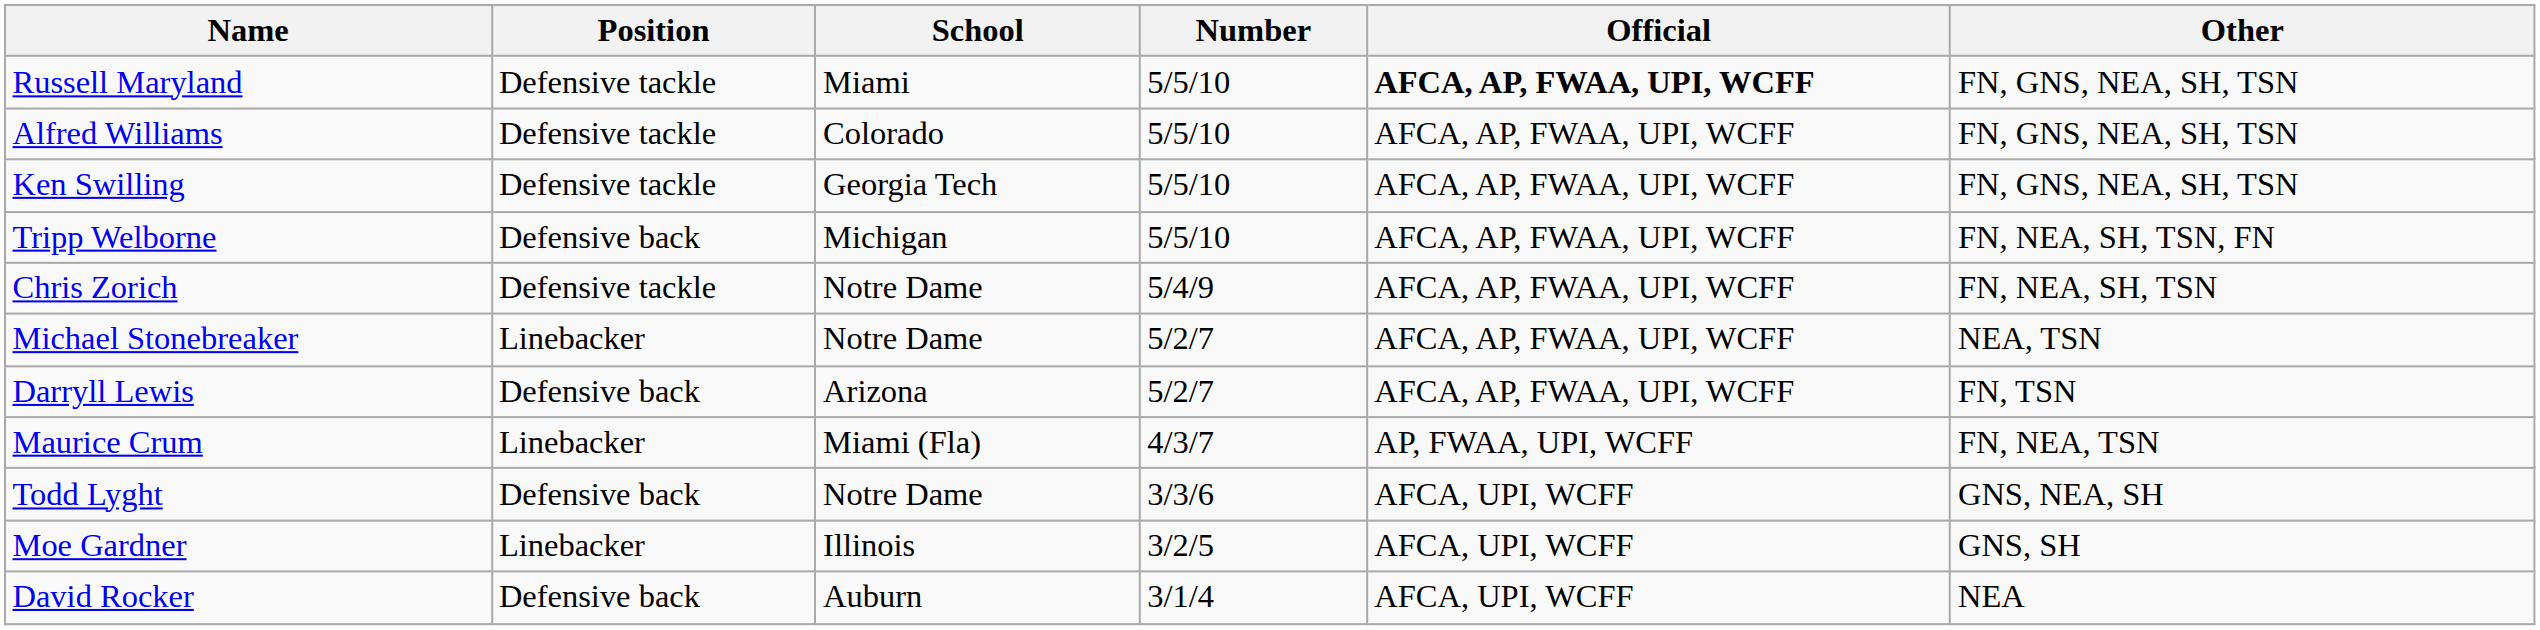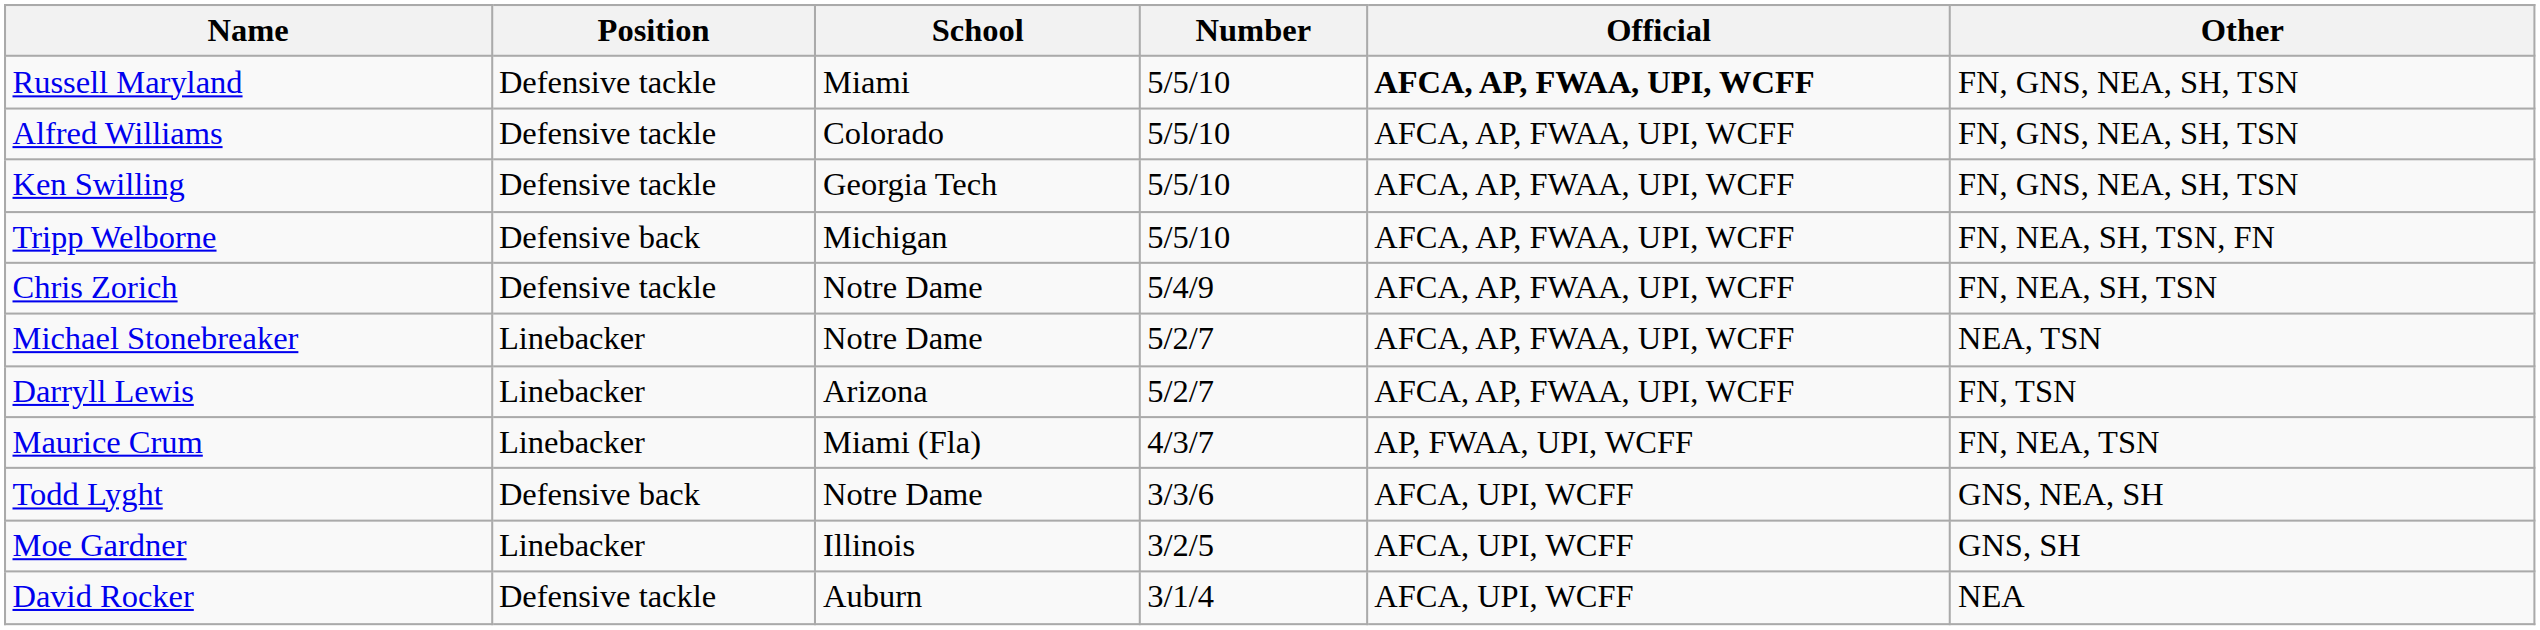Darryll Lewis | Position: Defensive back -> Linebacker
David Rocker | Position: Defensive back -> Defensive tackle
